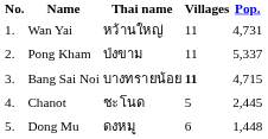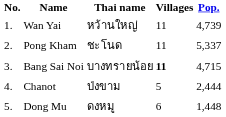Wan Yai | Pop.: 4,731 -> 4,739
Pong Kham | Thai name: ป่งขาม -> ชะโนด
Chanot | Thai name: ชะโนด -> ป่งขาม
Chanot | Pop.: 2,445 -> 2,444
